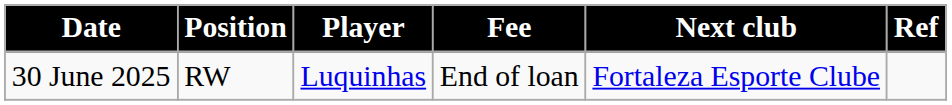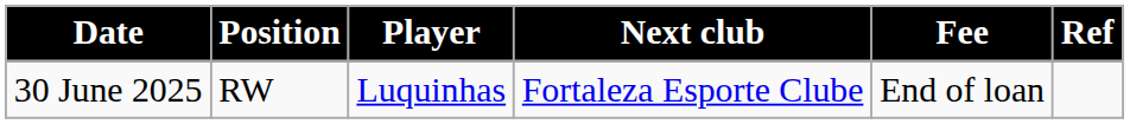columns swapped: Next club <-> Fee
